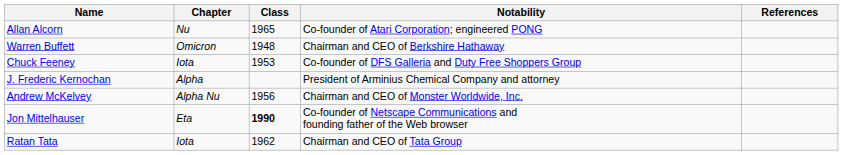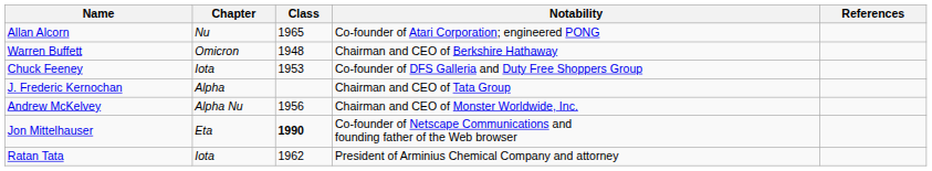J. Frederic Kernochan | Notability: President of Arminius Chemical Company and attorney -> Chairman and CEO of Tata Group
Ratan Tata | Notability: Chairman and CEO of Tata Group -> President of Arminius Chemical Company and attorney
